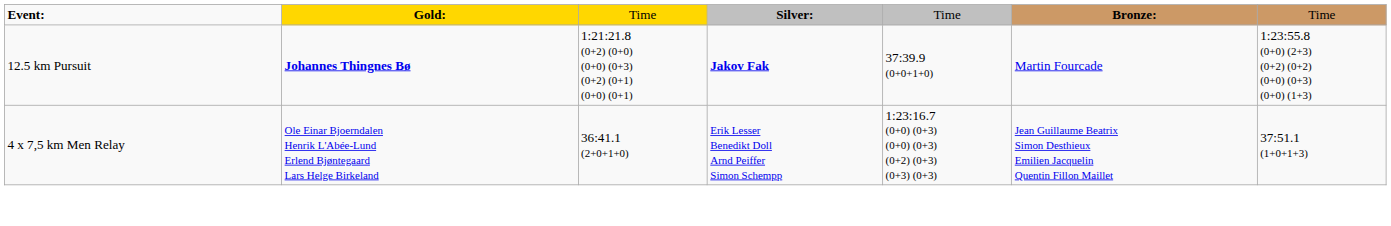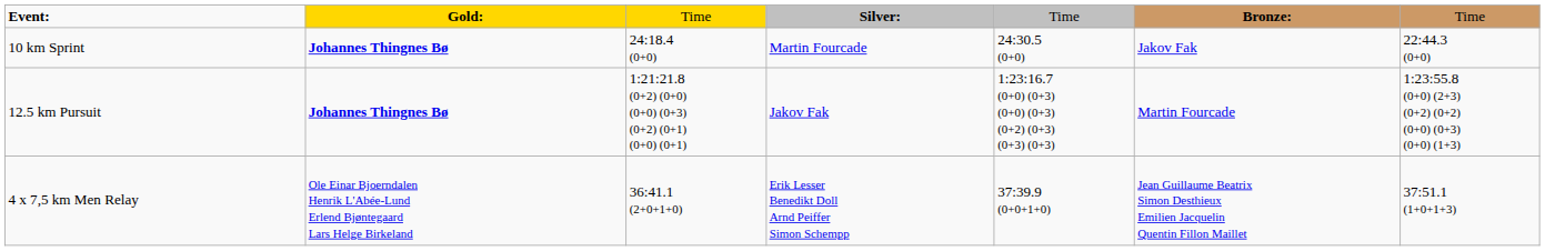+ row: 10 km Sprint | Johannes Thingnes Bø | 24:18.4 (0+0) | Martin Fourcade | 24:30.5 (0+0) | Jakov Fak | 22:44.3 (0+0)
12.5 km Pursuit | column 4: bold -> normal
12.5 km Pursuit | column 5: 37:39.9 (0+0+1+0) -> 1:23:16.7 (0+0) (0+3) (0+0) (0+3) (0+2) (0+3) (0+3) (0+3)
4 x 7,5 km Men Relay | column 5: 1:23:16.7 (0+0) (0+3) (0+0) (0+3) (0+2) (0+3) (0+3) (0+3) -> 37:39.9 (0+0+1+0)
